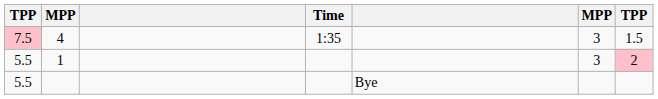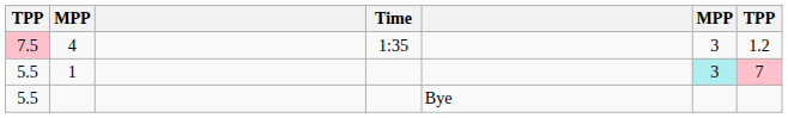4 | column 7: 1.5 -> 1.2
1 | column 6: no background -> paleturquoise background
1 | column 7: 2 -> 7
